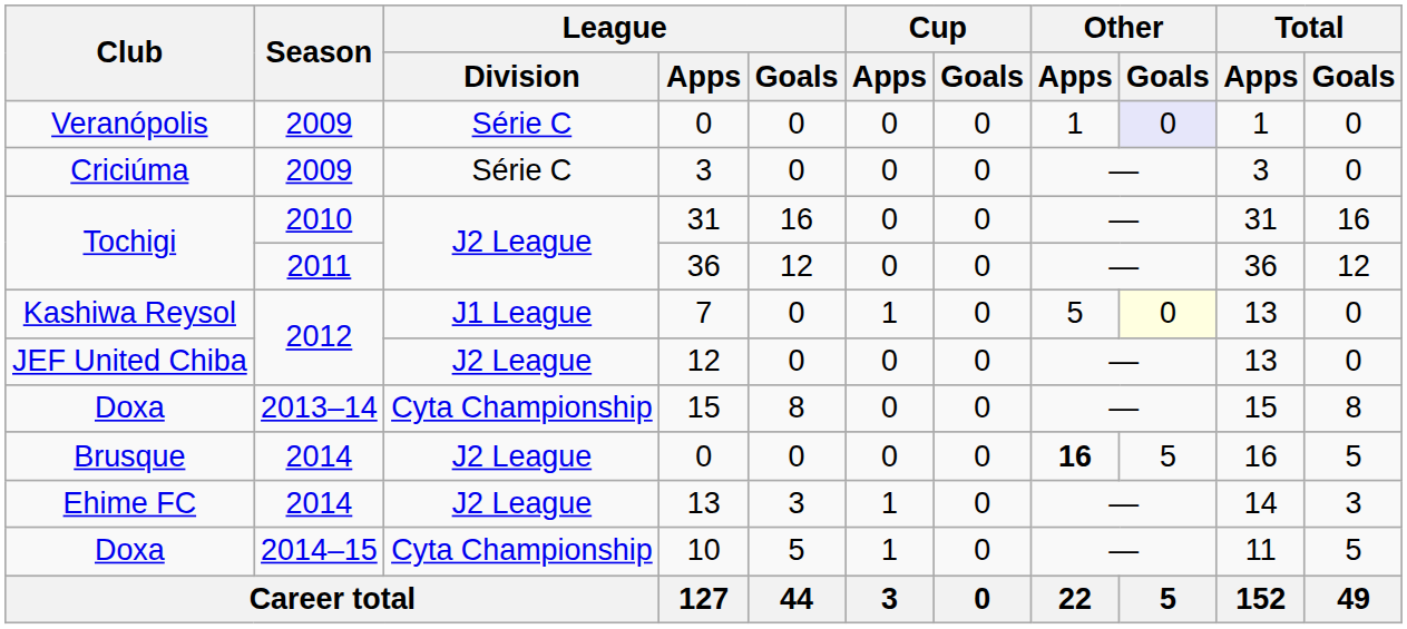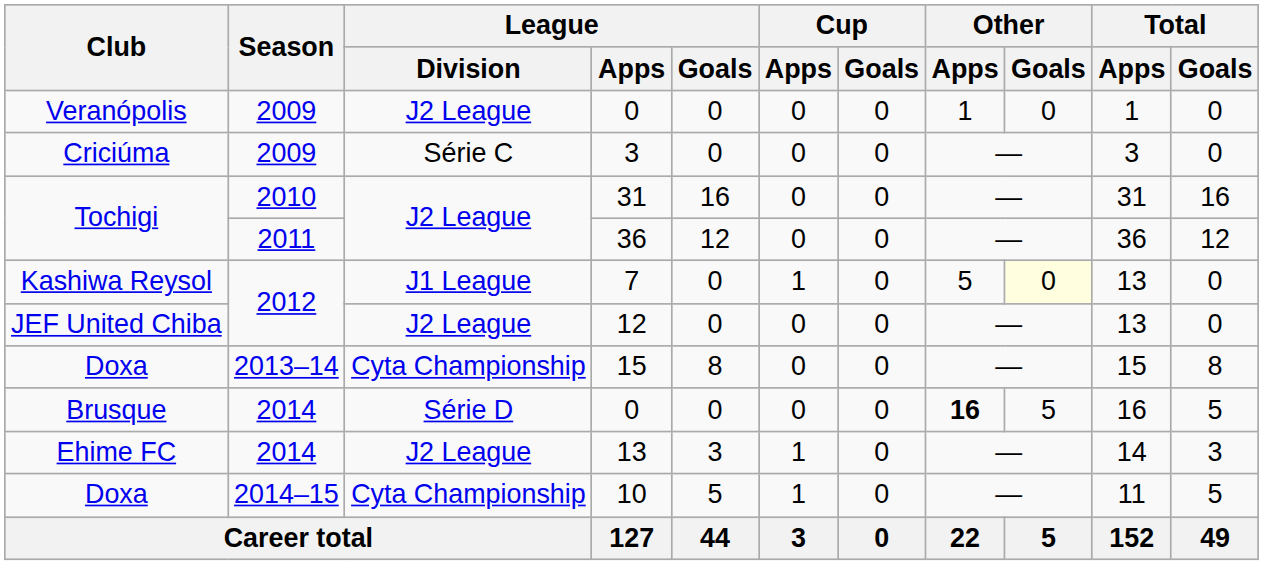Veranópolis / 0 | League / Division: Série C -> J2 League
Veranópolis / 0 | Other / Goals: lavender background -> no background
Brusque / 0 | League / Division: J2 League -> Série D
